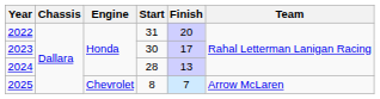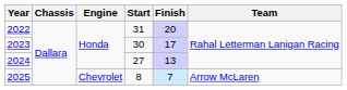2024 | Start: 28 -> 27
